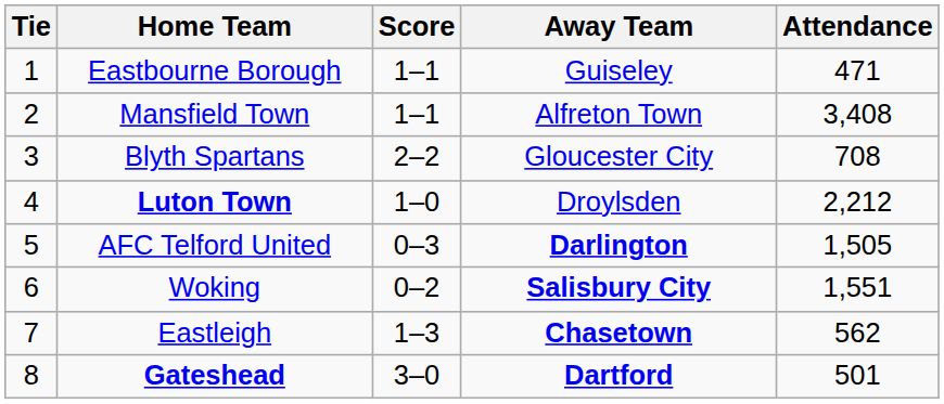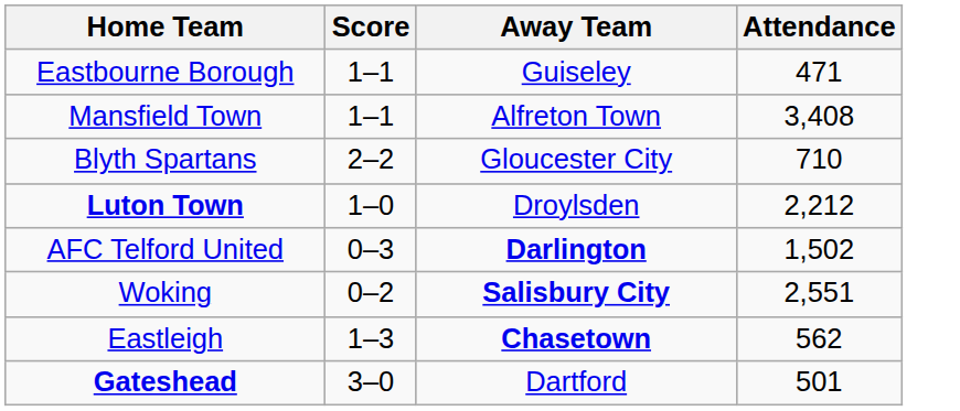- column: Tie | 1 | 2 | 3 | 4 | 5 | 6 | 7 | 8
Blyth Spartans | Attendance: 708 -> 710
AFC Telford United | Attendance: 1,505 -> 1,502
Woking | Attendance: 1,551 -> 2,551
Gateshead | Away Team: bold -> normal
